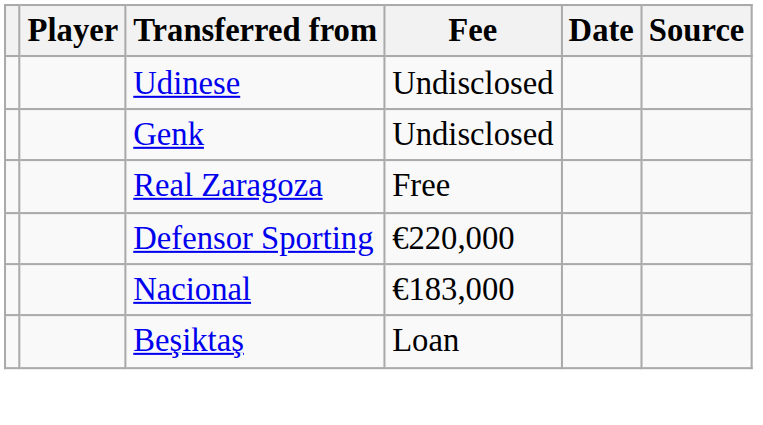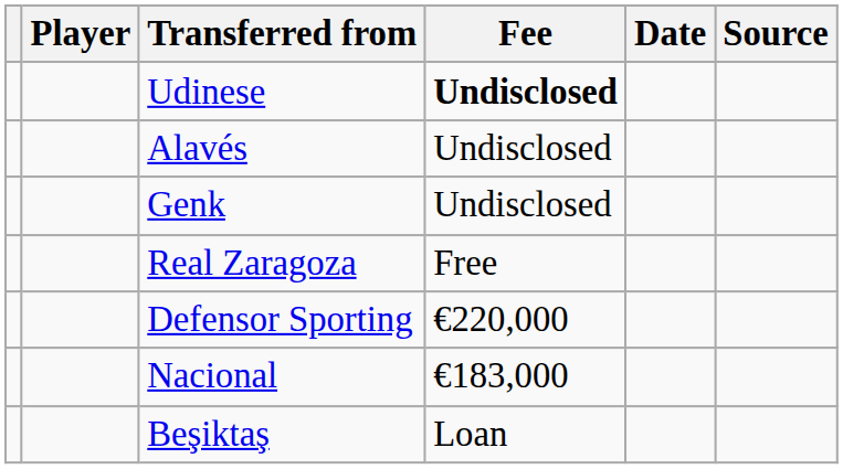Udinese | Fee: normal -> bold
+ row: Alavés | Undisclosed
